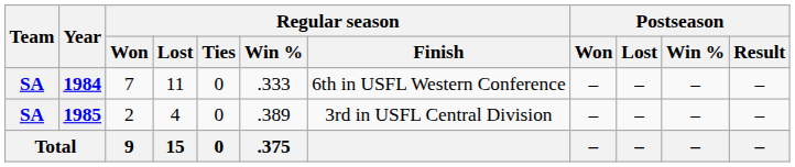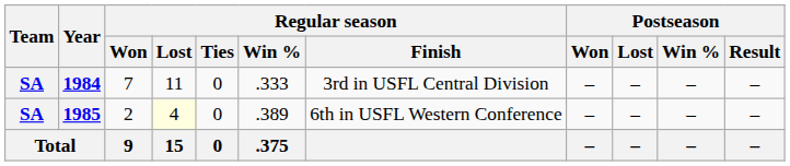1984 | Regular season / Finish: 6th in USFL Western Conference -> 3rd in USFL Central Division
1985 | Regular season / Lost: no background -> lightyellow background
1985 | Regular season / Finish: 3rd in USFL Central Division -> 6th in USFL Western Conference
